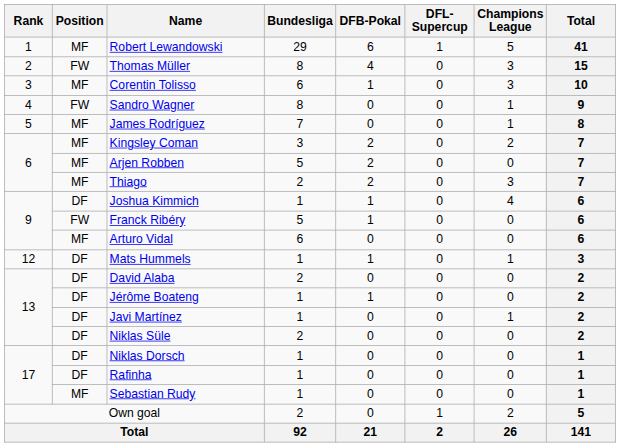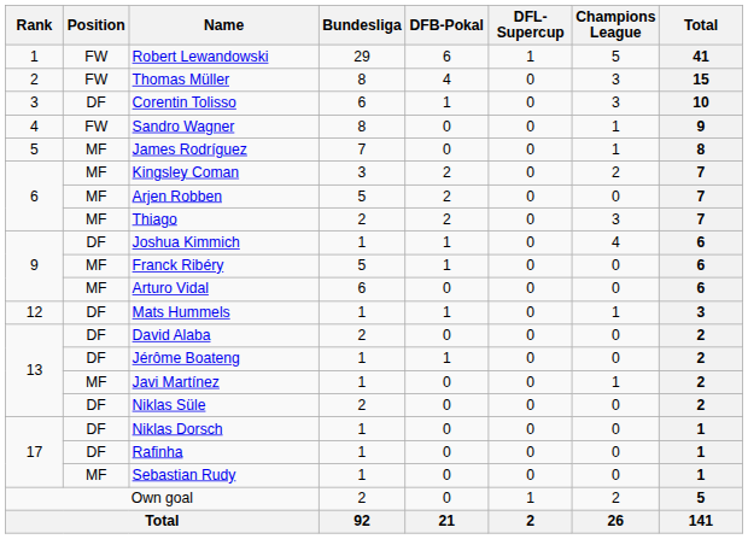Robert Lewandowski | Position: MF -> FW
Corentin Tolisso | Position: MF -> DF
Franck Ribéry | Position: FW -> MF
Javi Martínez | Position: DF -> MF
